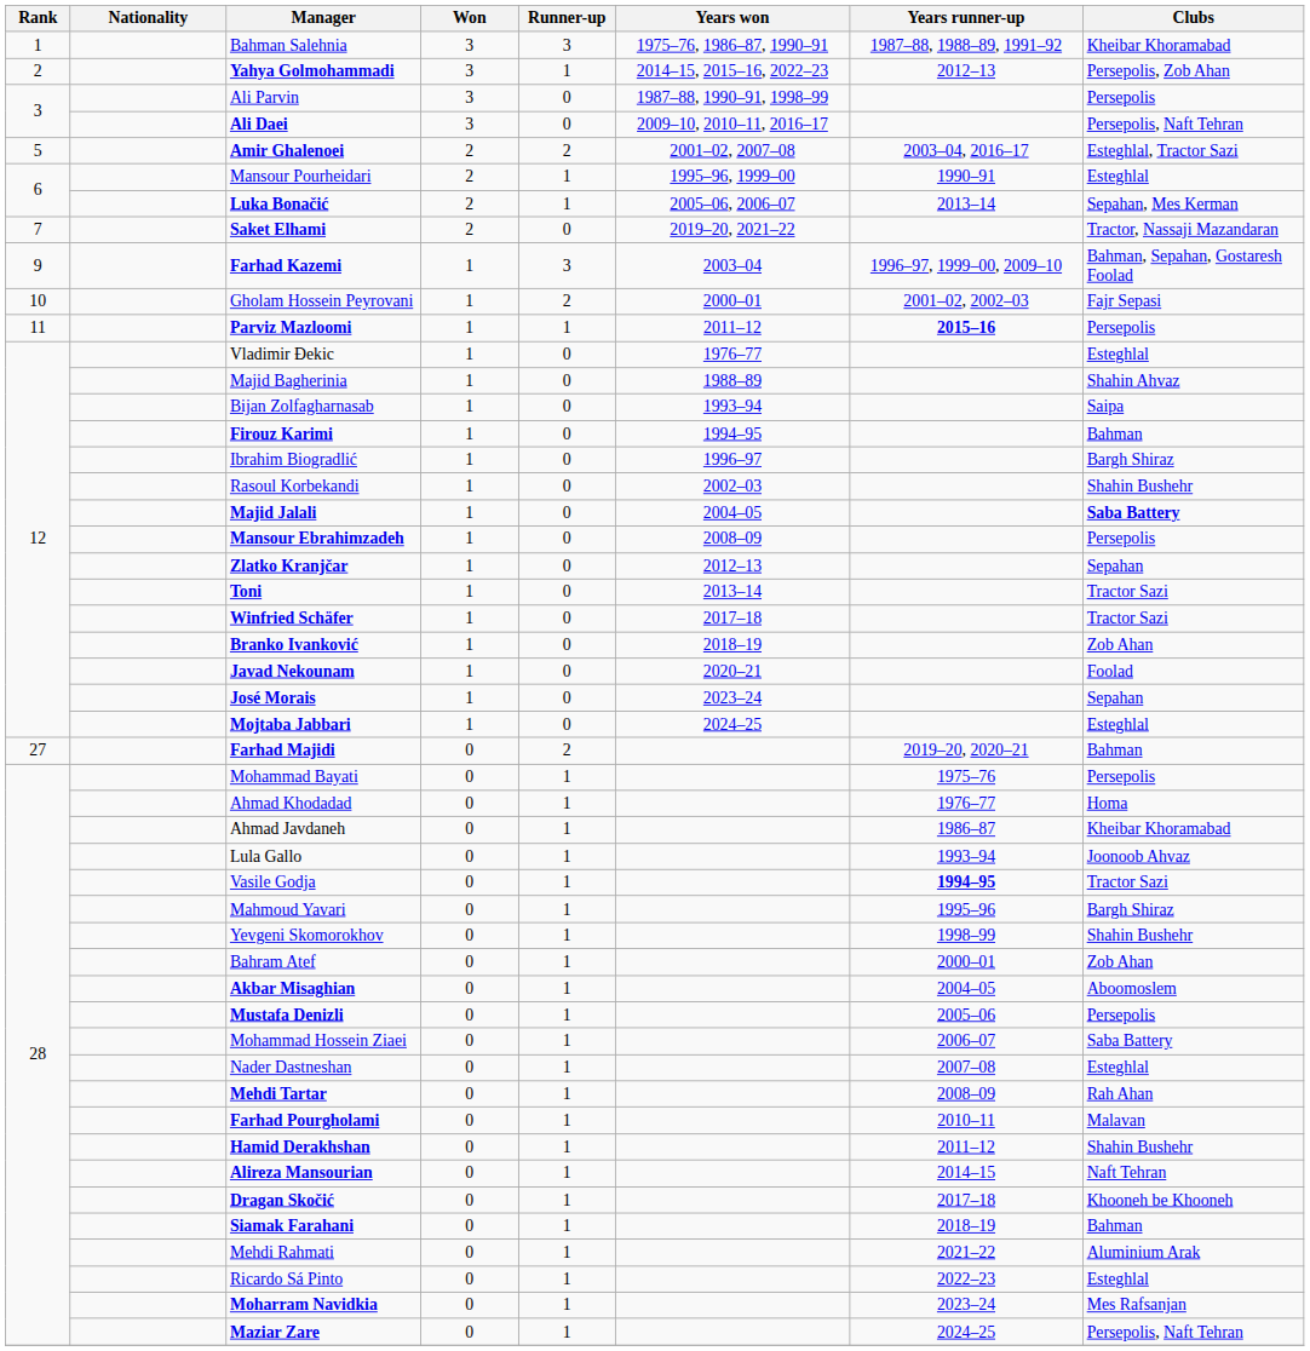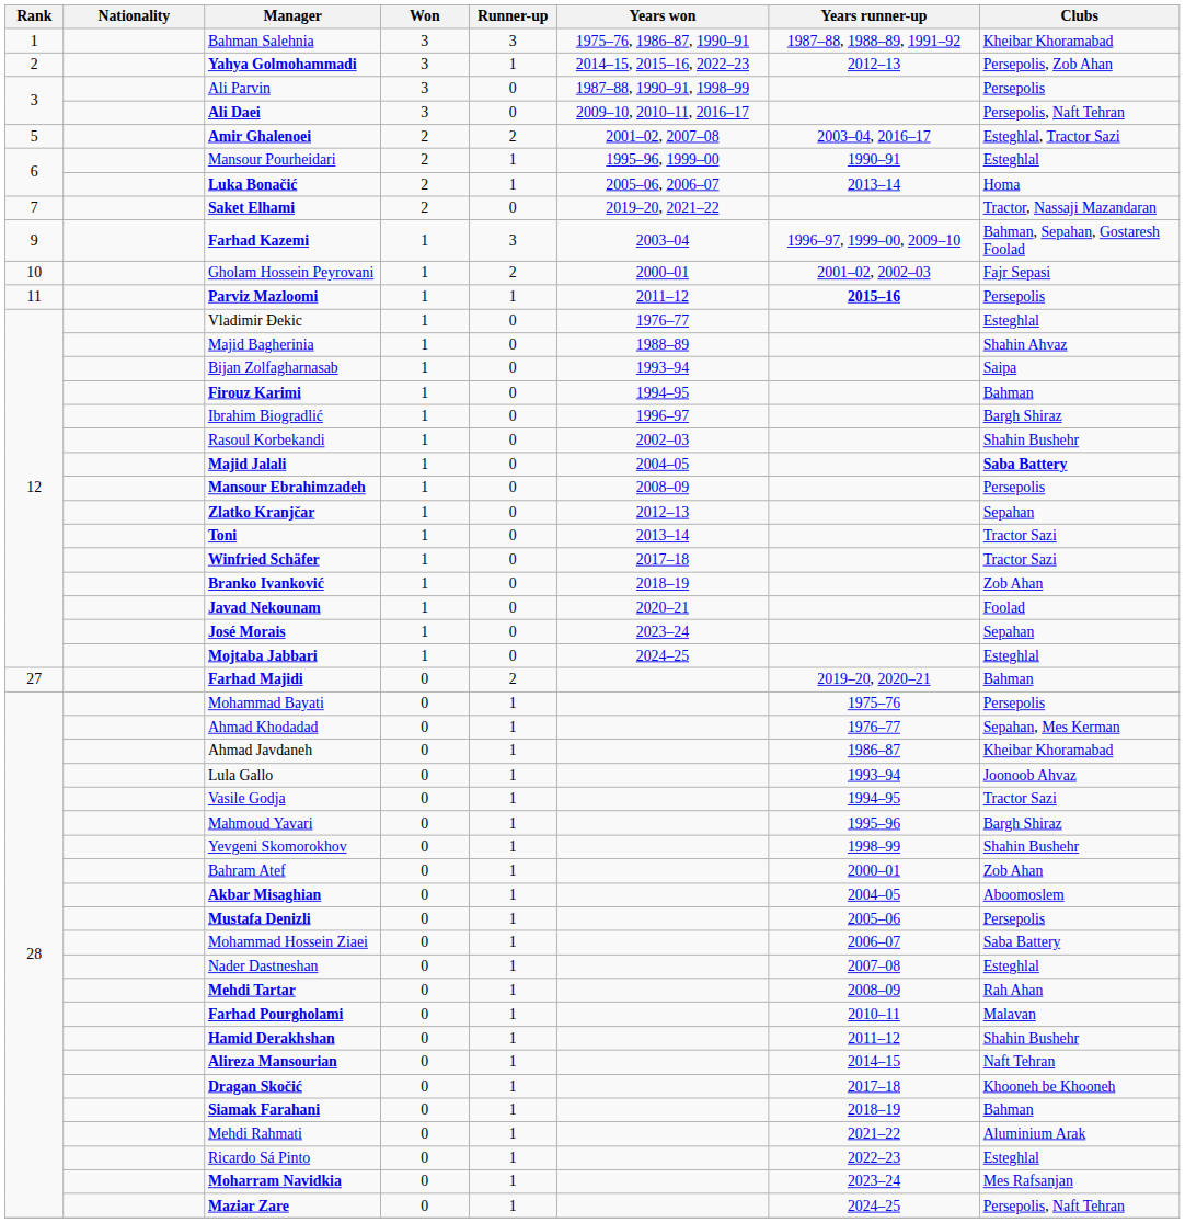Luka Bonačić | Clubs: Sepahan, Mes Kerman -> Homa
Ahmad Khodadad | Clubs: Homa -> Sepahan, Mes Kerman
Vasile Godja | Years runner-up: bold -> normal
